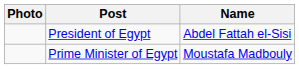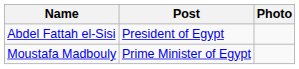columns swapped: Photo <-> Name
